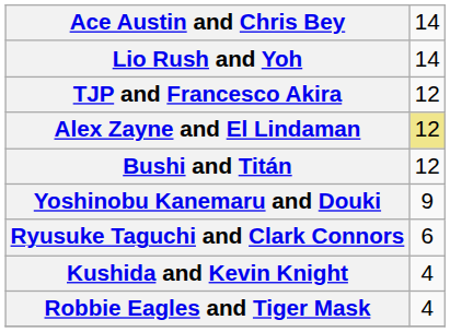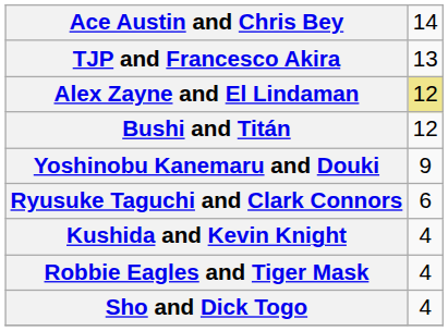- row: Lio Rush and Yoh | 14
TJP and Francesco Akira | column 2: 12 -> 13
+ row: Sho and Dick Togo | 4
